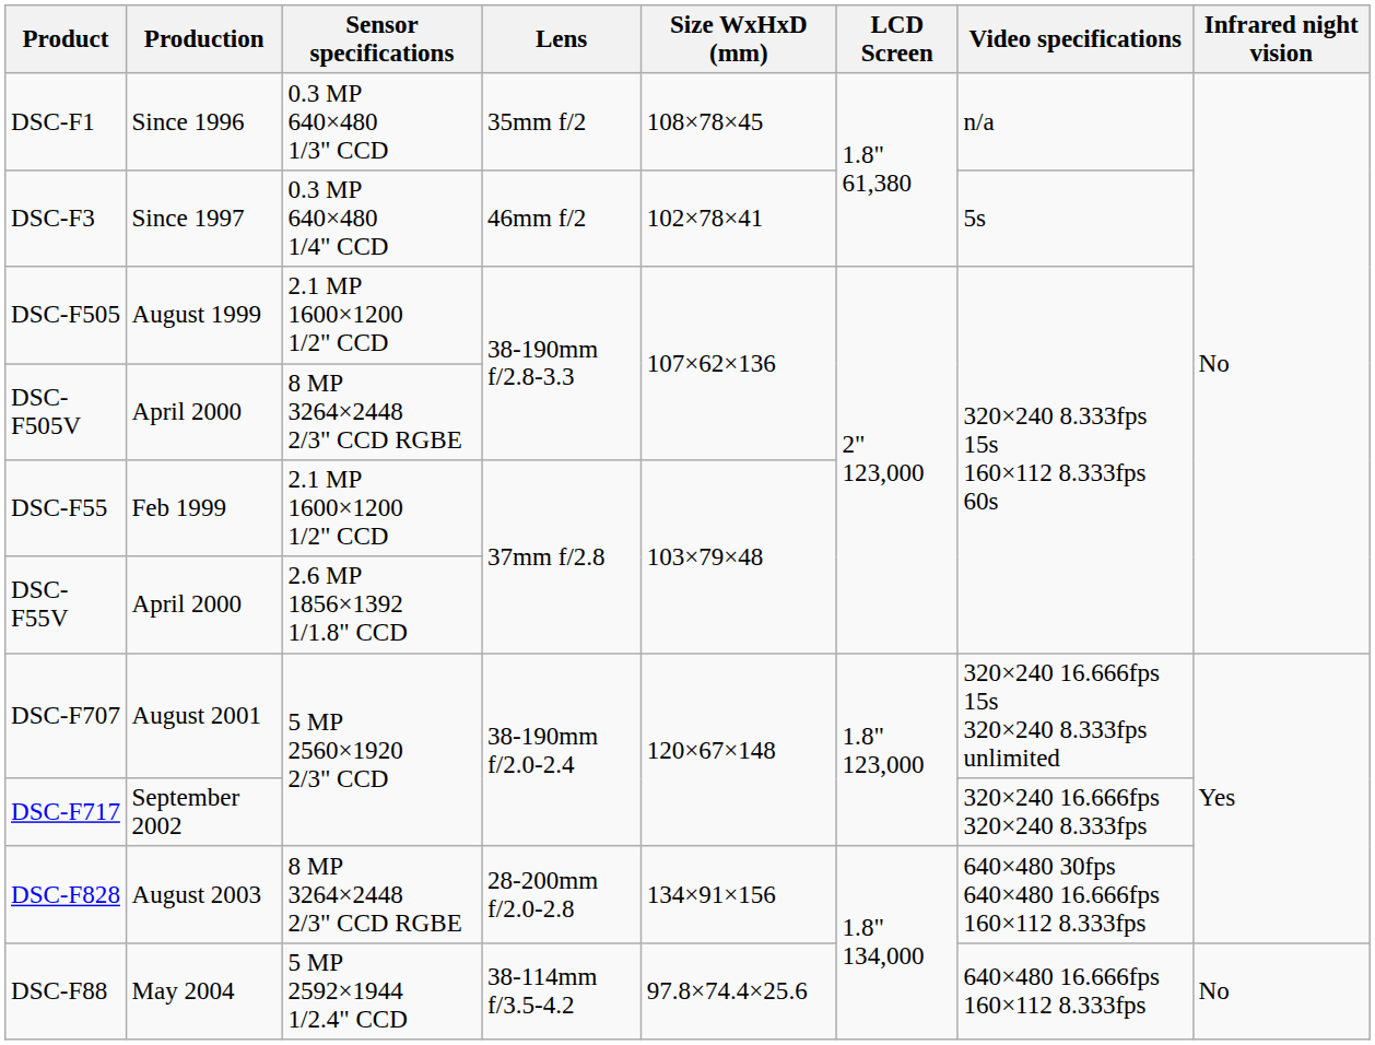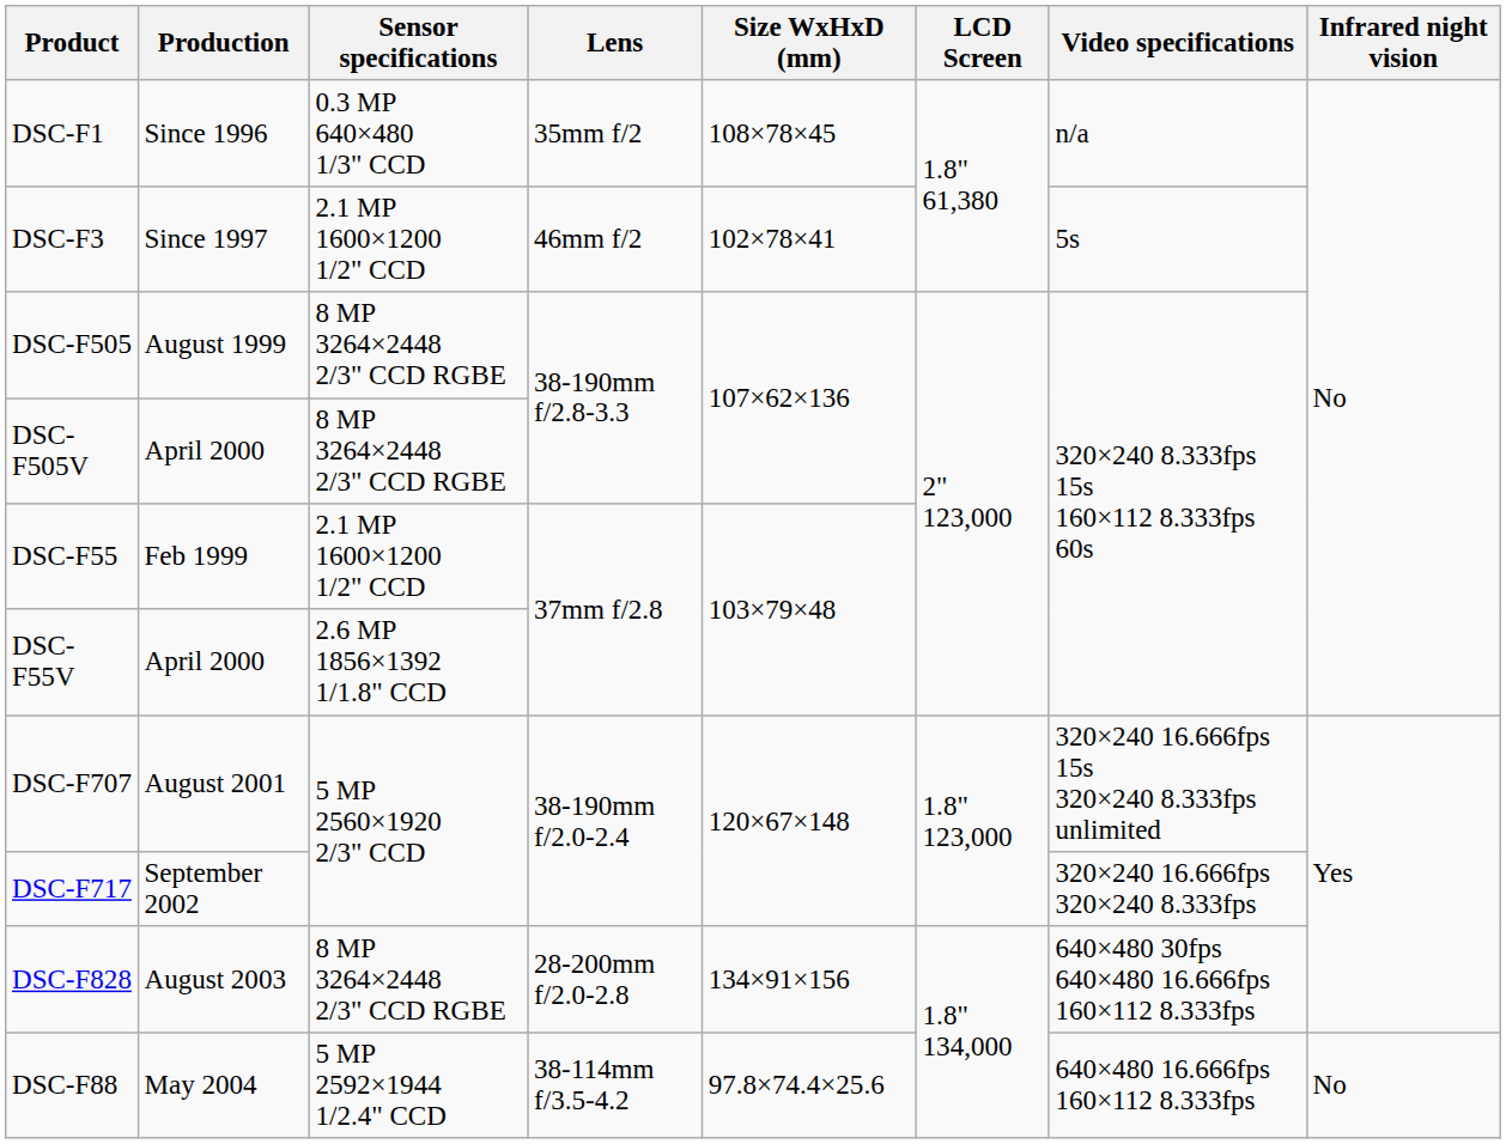DSC-F3 | Sensor specifications: 0.3 MP 640×480 1/4" CCD -> 2.1 MP 1600×1200 1/2" CCD
DSC-F505 | Sensor specifications: 2.1 MP 1600×1200 1/2" CCD -> 8 MP 3264×2448 2/3" CCD RGBE
